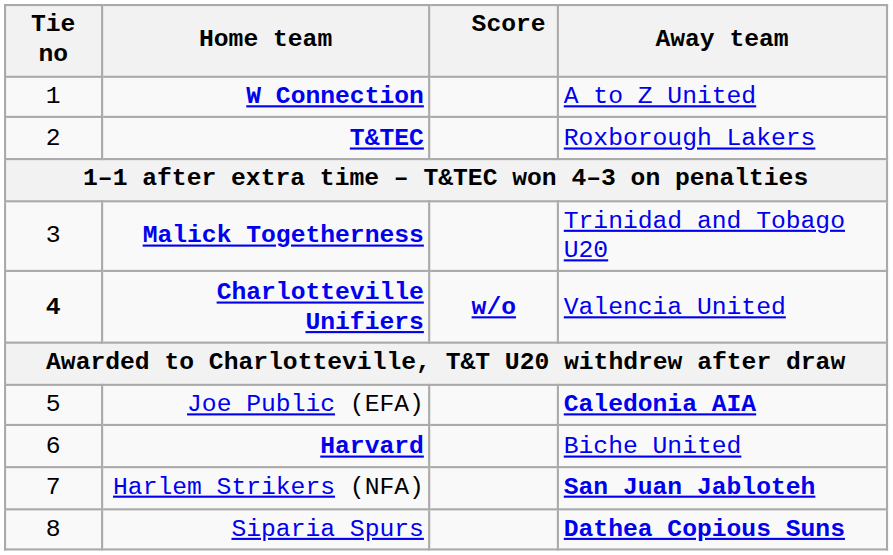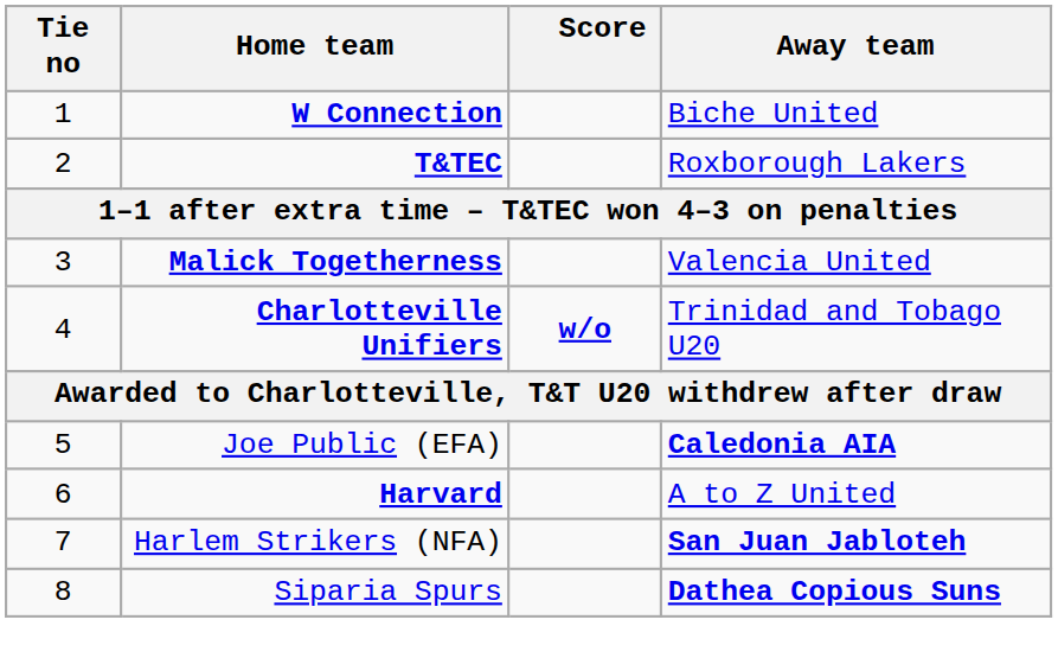W Connection | Away team: A to Z United -> Biche United
Malick Togetherness | Away team: Trinidad and Tobago U20 -> Valencia United
Charlotteville Unifiers | Tie no: bold -> normal
Charlotteville Unifiers | Away team: Valencia United -> Trinidad and Tobago U20
Harvard | Away team: Biche United -> A to Z United
